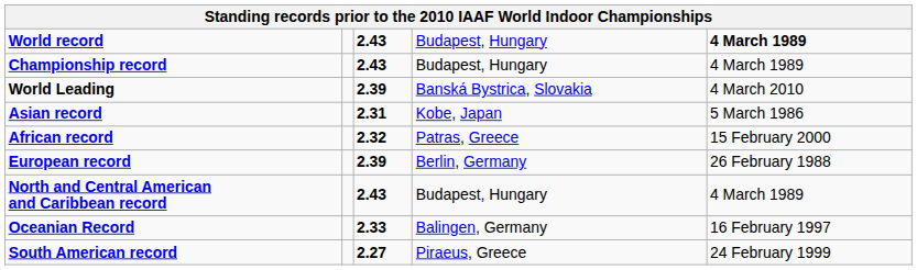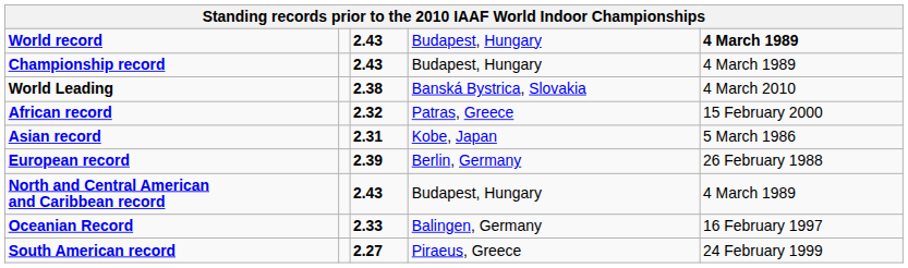World Leading | column 3: 2.39 -> 2.38
rows swapped: African record <-> Asian record
